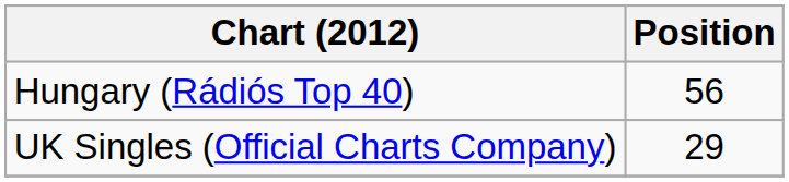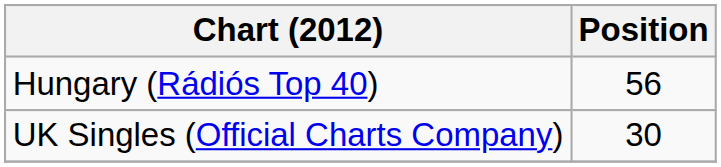UK Singles (Official Charts Company) | Position: 29 -> 30
